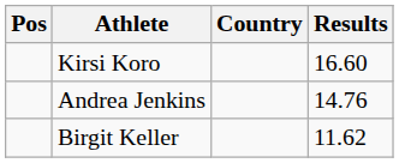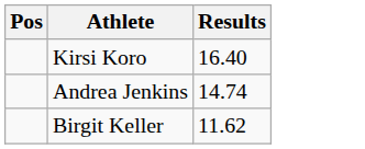- column: Country
Kirsi Koro | Results: 16.60 -> 16.40
Andrea Jenkins | Results: 14.76 -> 14.74
